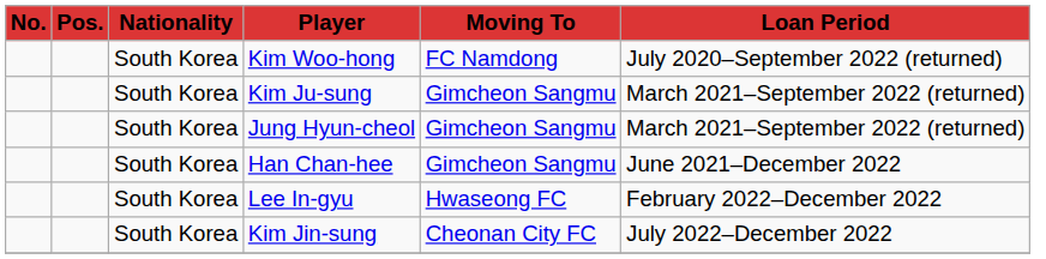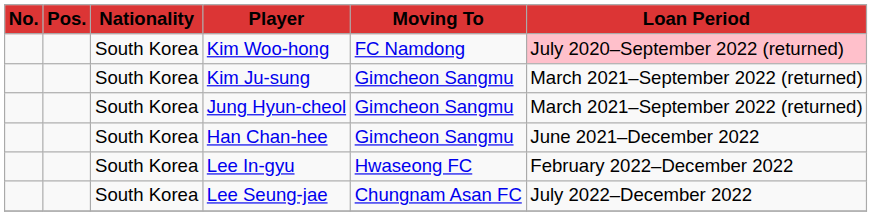Kim Woo-hong | Loan Period: no background -> pink background
+ row: South Korea | Lee Seung-jae | Chungnam Asan FC | July 2022–December 2022
- row: South Korea | Kim Jin-sung | Cheonan City FC | July 2022–December 2022
